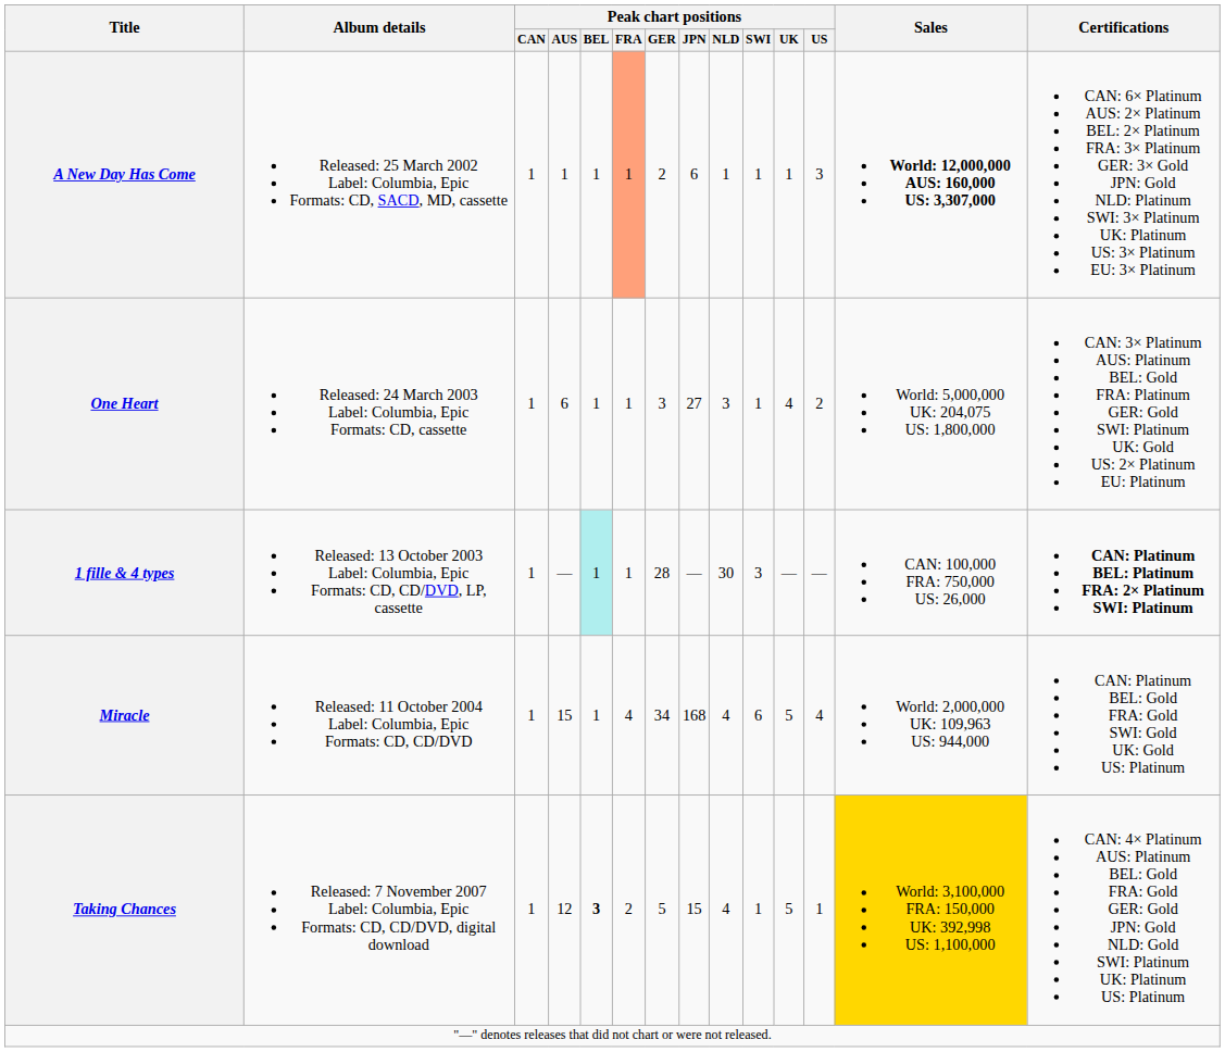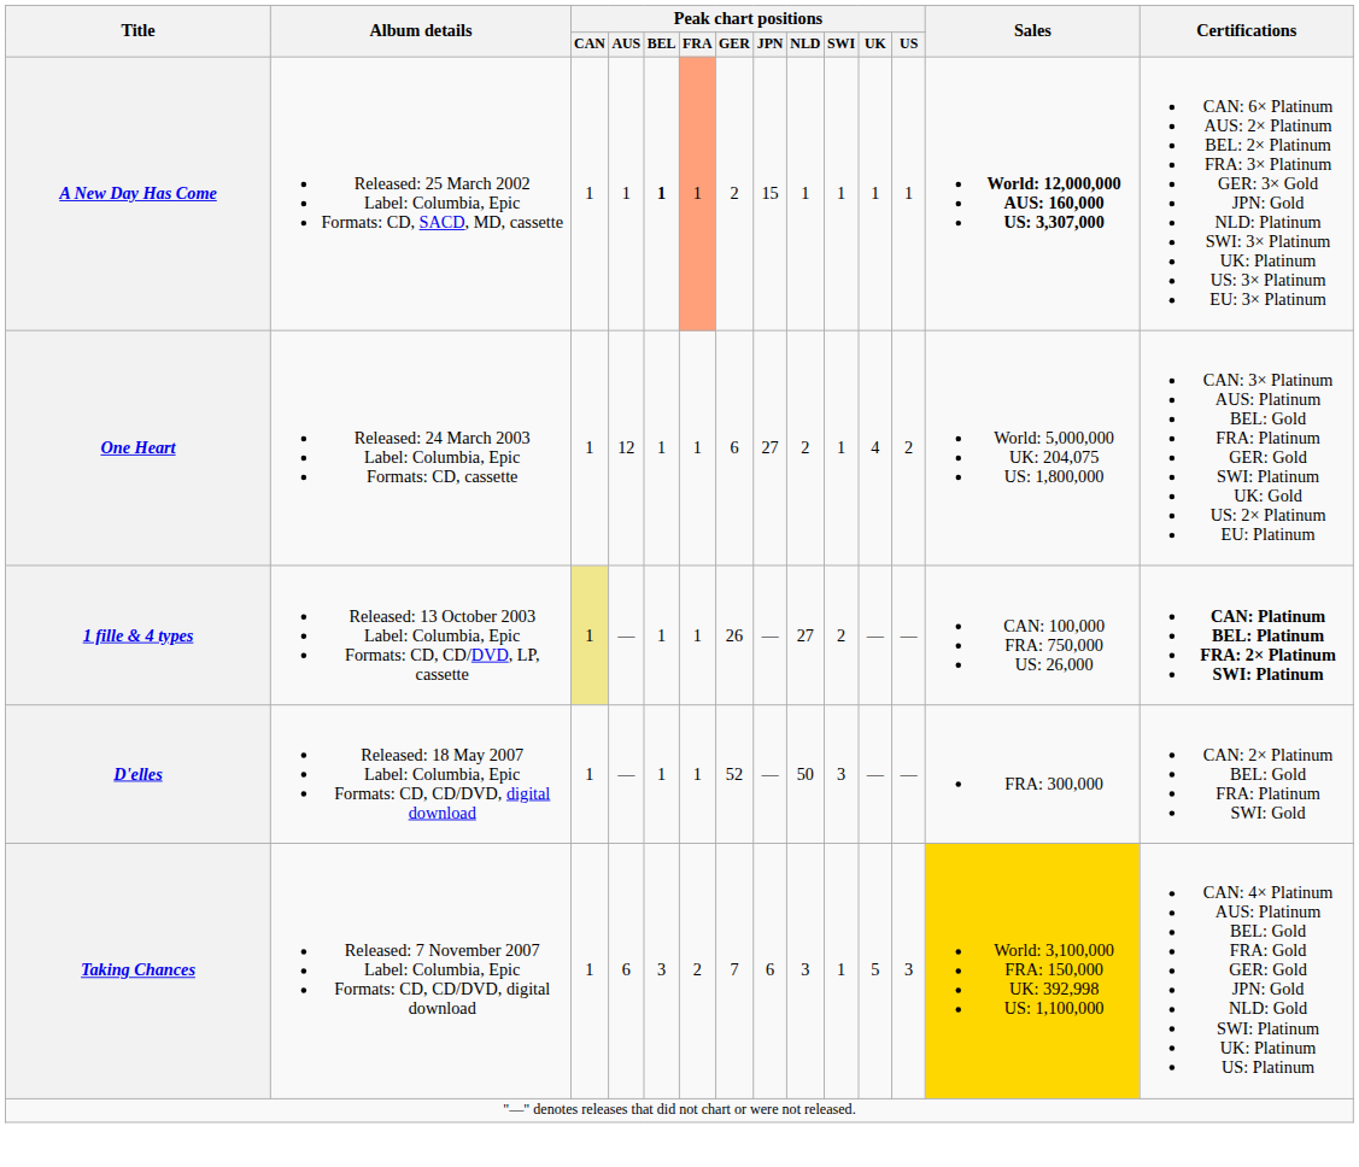A New Day Has Come | Peak chart positions / BEL: normal -> bold
A New Day Has Come | Peak chart positions / JPN: 6 -> 15
A New Day Has Come | Peak chart positions / US: 3 -> 1
One Heart | Peak chart positions / AUS: 6 -> 12
One Heart | Peak chart positions / GER: 3 -> 6
One Heart | Peak chart positions / NLD: 3 -> 2
1 fille & 4 types | Peak chart positions / CAN: no background -> khaki background
1 fille & 4 types | Peak chart positions / BEL: paleturquoise background -> no background
1 fille & 4 types | Peak chart positions / GER: 28 -> 26
1 fille & 4 types | Peak chart positions / NLD: 30 -> 27
1 fille & 4 types | Peak chart positions / SWI: 3 -> 2
- row: Miracle | Released: 11 October 2004 Label: Columbia, Epic Formats: CD, CD/DVD | 1 | 15 | 1 | 4 | 34 | 168 | 4 | 6 | 5 | 4 | World: 2,000,000 UK: 109,963 US: 944,000 | CAN: Platinum BEL: Gold FRA: Gold SWI: Gold UK: Gold US: Platinum
+ row: D'elles | Released: 18 May 2007 Label: Columbia, Epic Formats: CD, CD/DVD, digital download | 1 | — | 1 | 1 | 52 | — | 50 | 3 | — | — | FRA: 300,000 | CAN: 2× Platinum BEL: Gold FRA: Platinum SWI: Gold
Taking Chances | Peak chart positions / AUS: 12 -> 6
Taking Chances | Peak chart positions / BEL: bold -> normal
Taking Chances | Peak chart positions / GER: 5 -> 7
Taking Chances | Peak chart positions / JPN: 15 -> 6
Taking Chances | Peak chart positions / NLD: 4 -> 3
Taking Chances | Peak chart positions / US: 1 -> 3
